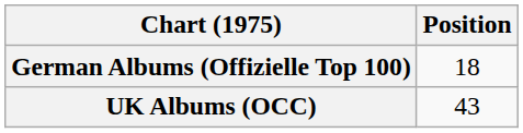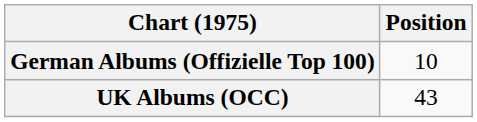German Albums (Offizielle Top 100) | Position: 18 -> 10
